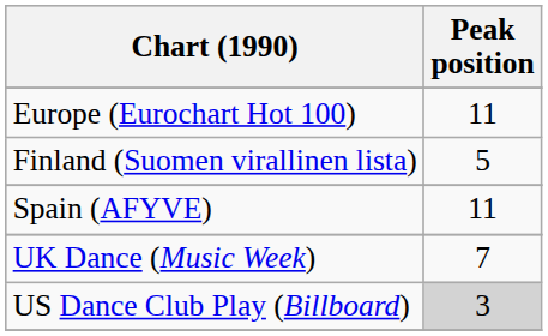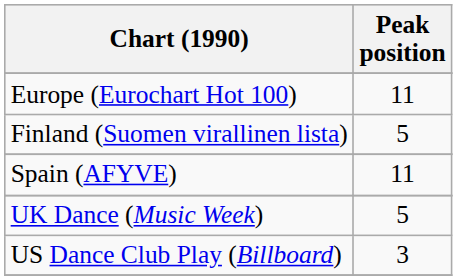UK Dance (Music Week) | Peak position: 7 -> 5
US Dance Club Play (Billboard) | Peak position: lightgrey background -> no background
